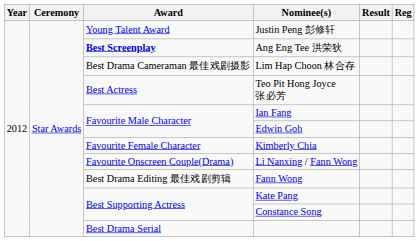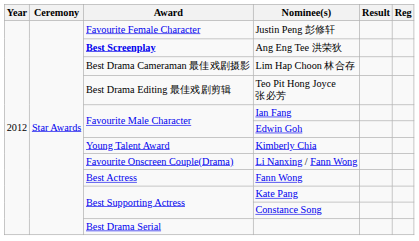Justin Peng 彭修轩 | Award: Young Talent Award -> Favourite Female Character
Teo Pit Hong Joyce 张必芳 | Award: Best Actress -> Best Drama Editing 最佳戏剧剪辑
Kimberly Chia | Award: Favourite Female Character -> Young Talent Award
Fann Wong | Award: Best Drama Editing 最佳戏剧剪辑 -> Best Actress
